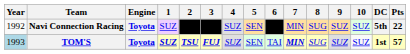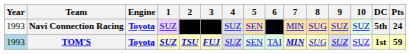Navi Connection Racing | Year: 1992 -> 1993
Navi Connection Racing | Pts: 22 -> 24
TOM'S | Pts: 57 -> 59
